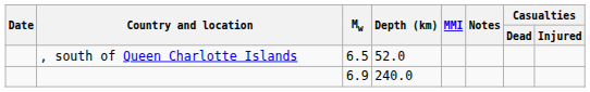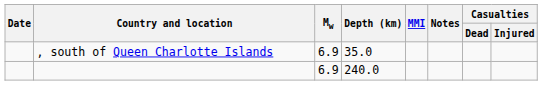, south of Queen Charlotte Islands | Mw: 6.5 -> 6.9
, south of Queen Charlotte Islands | Depth (km): 52.0 -> 35.0
